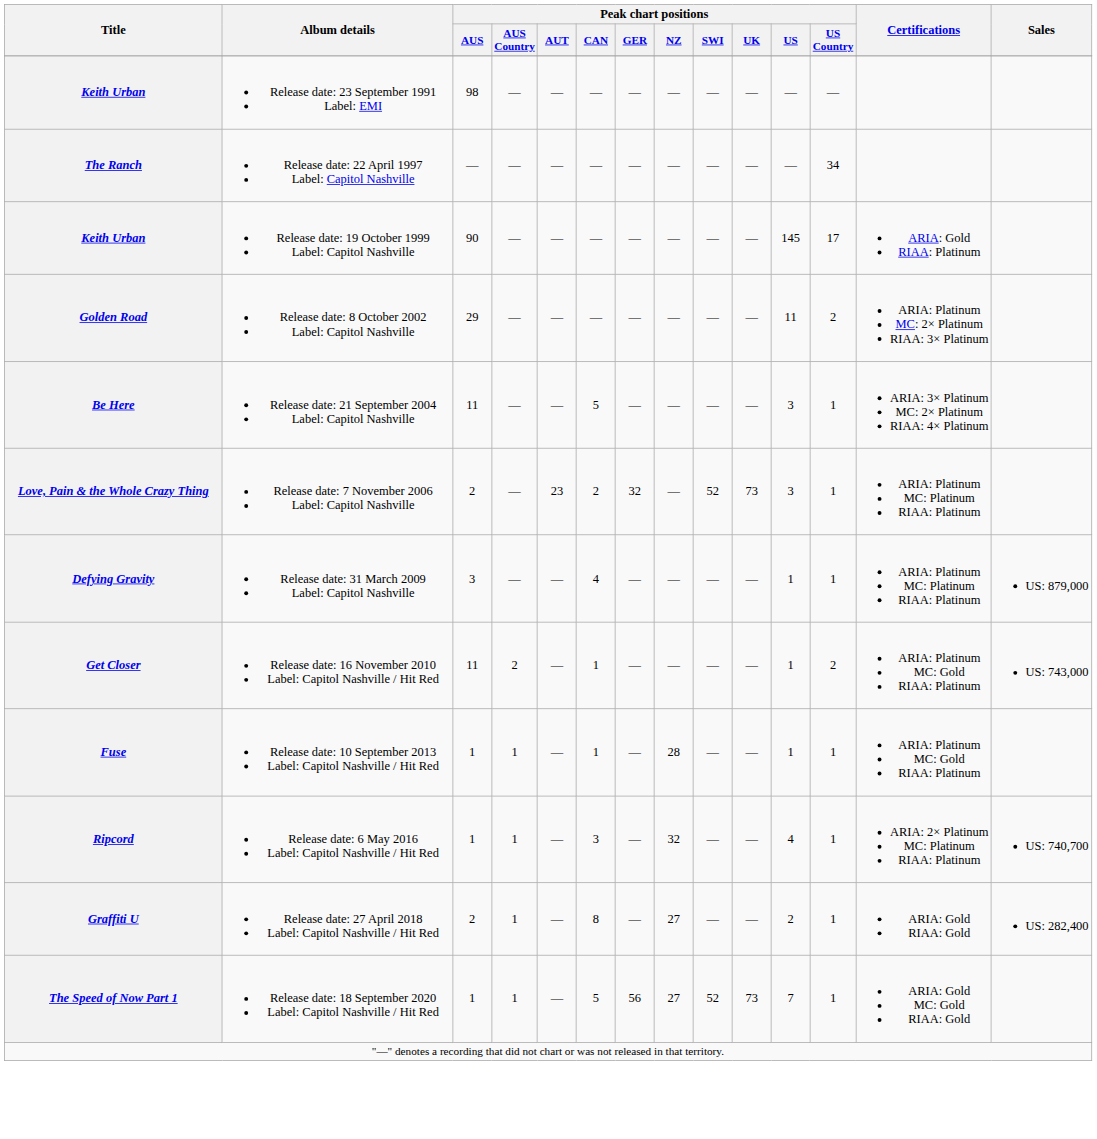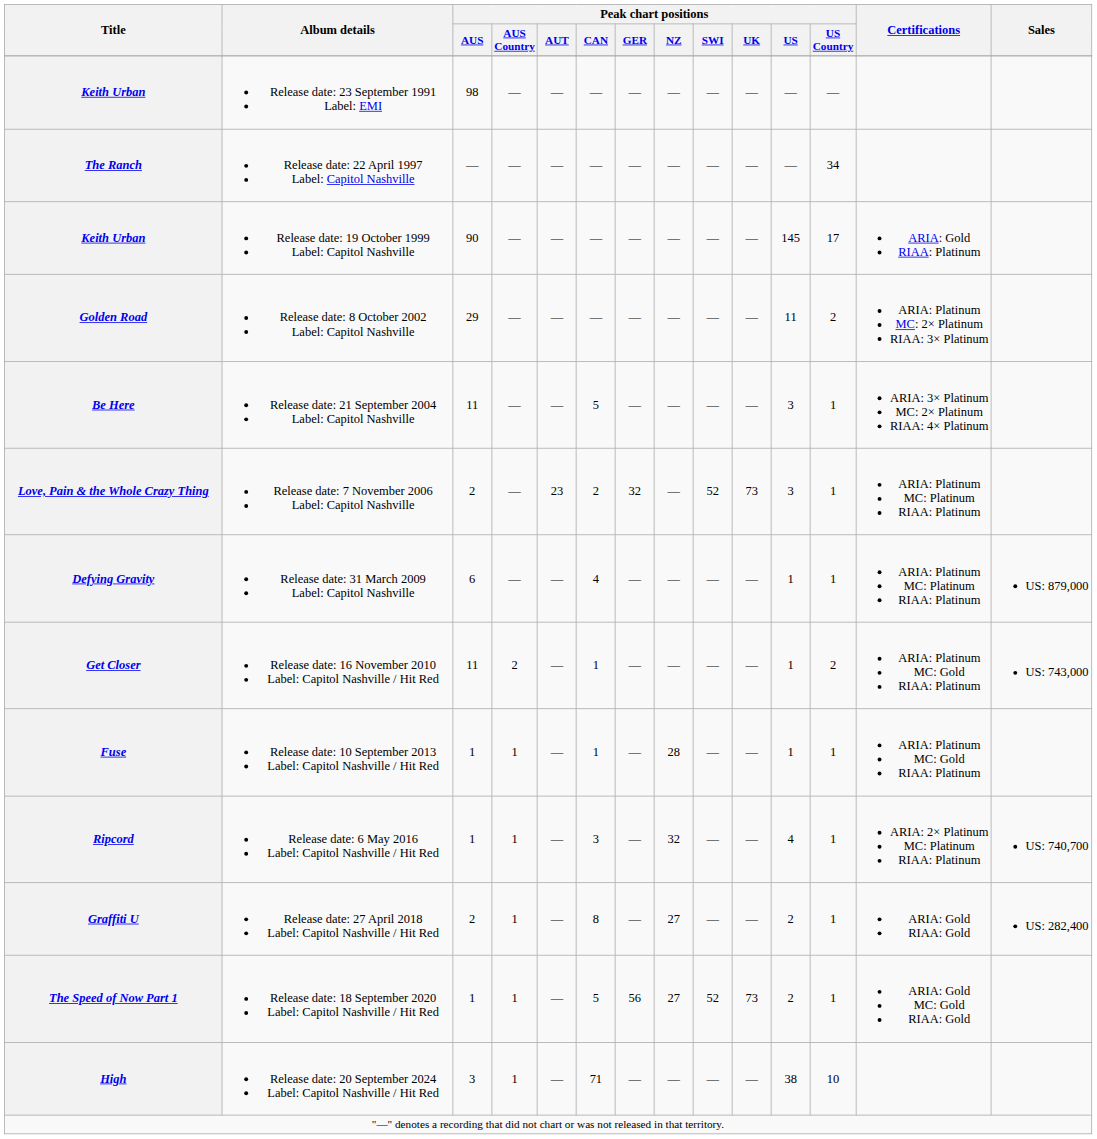Defying Gravity | Peak chart positions / AUS: 3 -> 6
The Speed of Now Part 1 | Peak chart positions / US: 7 -> 2
+ row: High | Release date: 20 September 2024 Label: Capitol Nashville / Hit Red | 3 | 1 | — | 71 | — | — | — | — | 38 | 10
